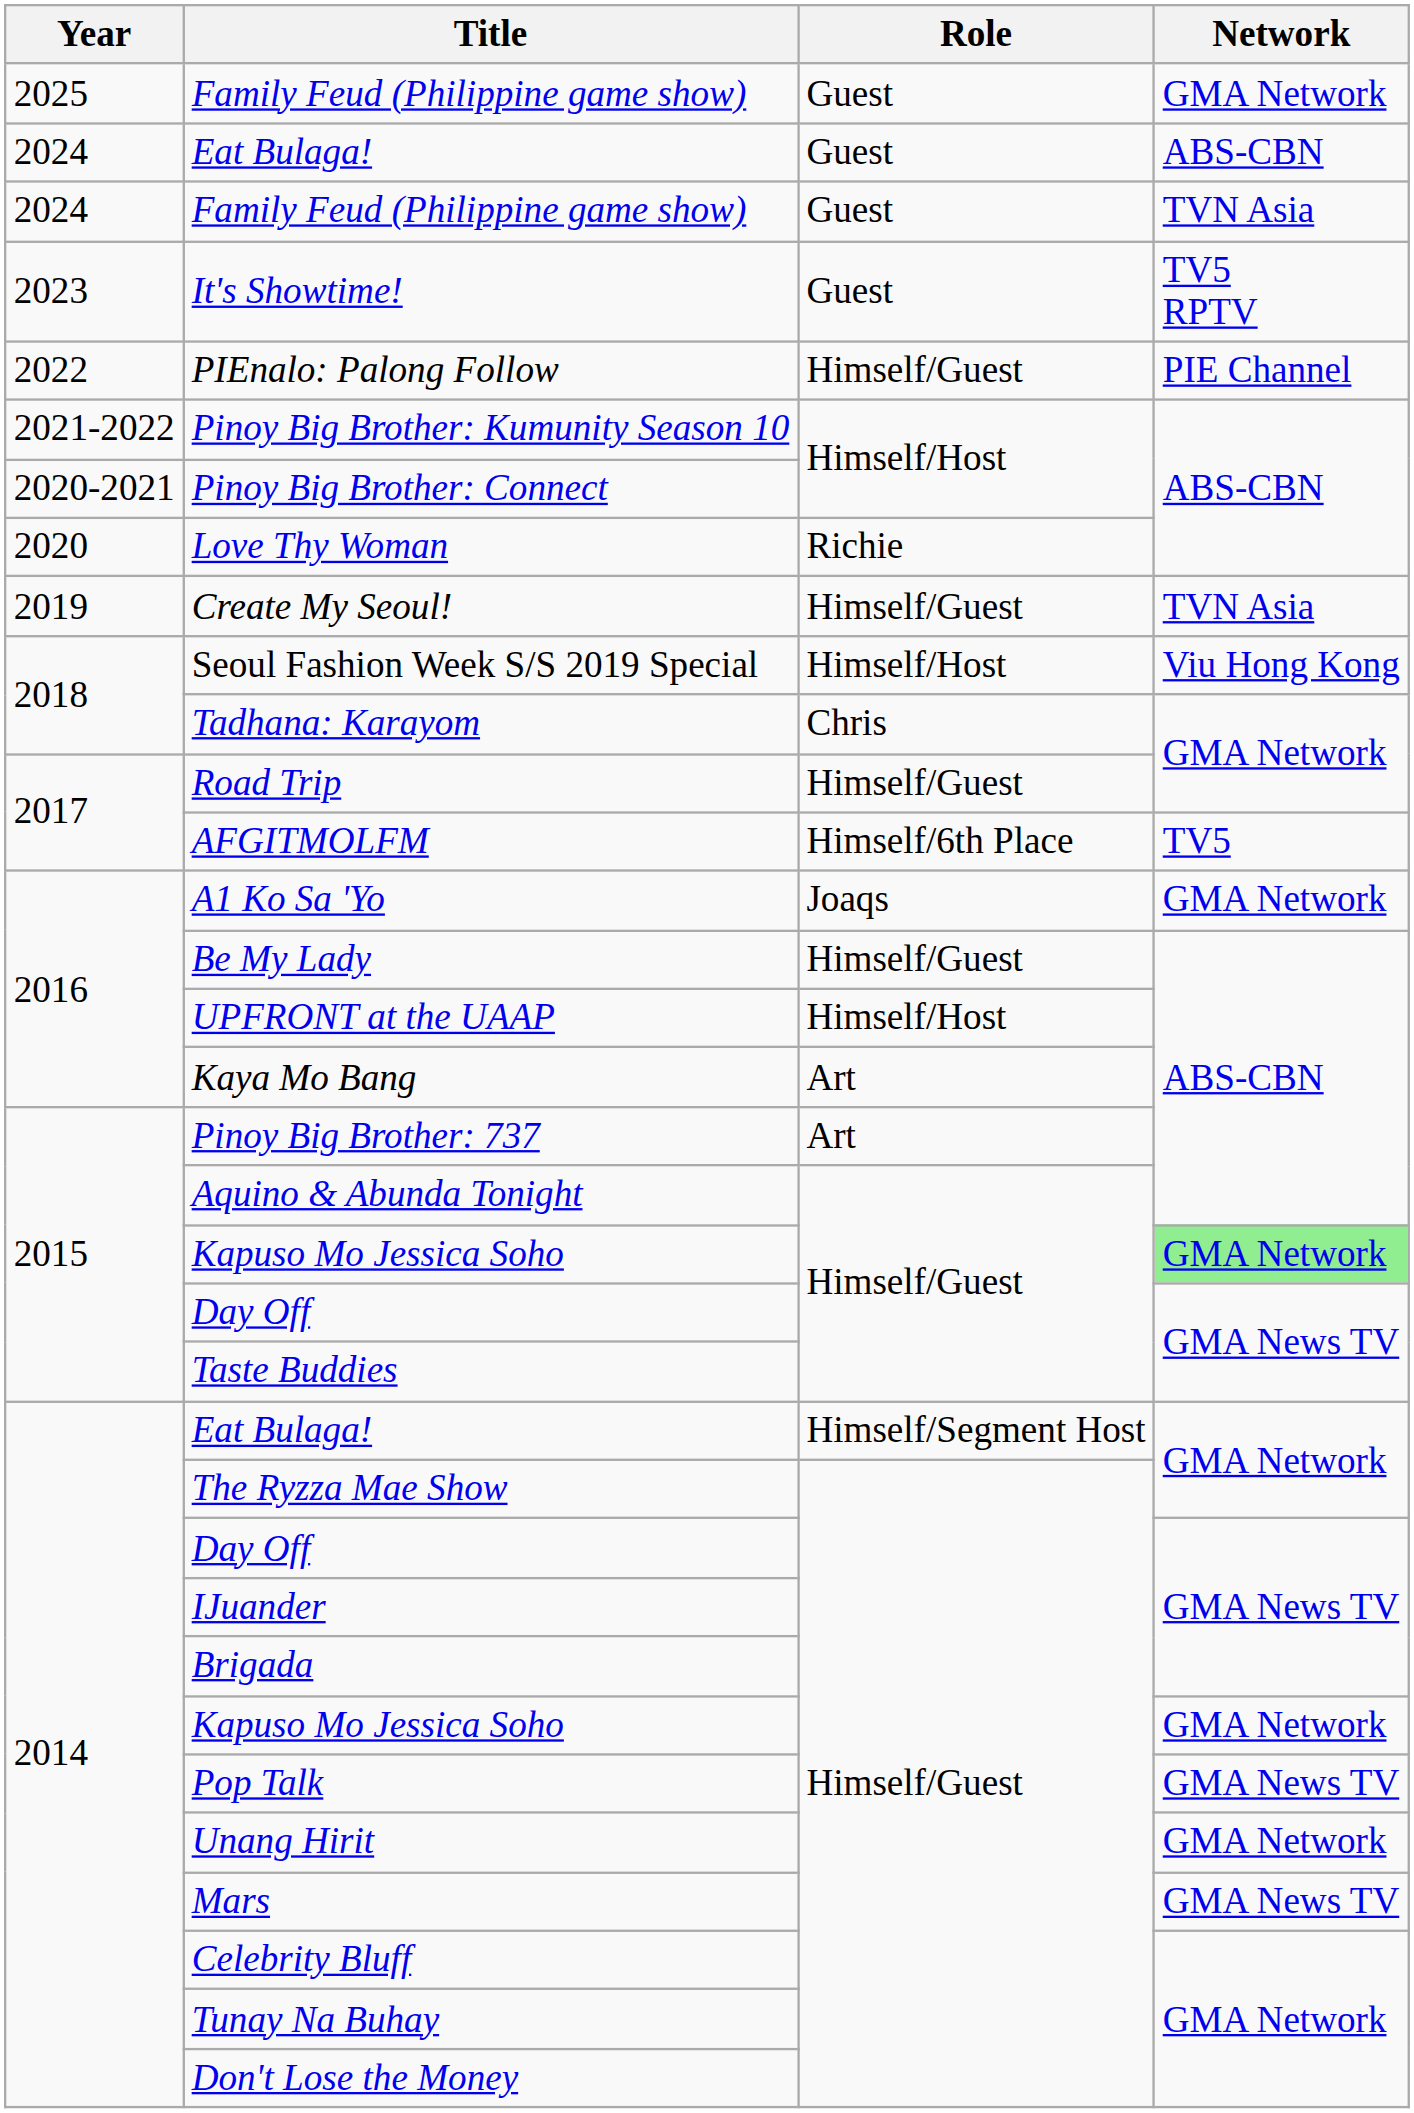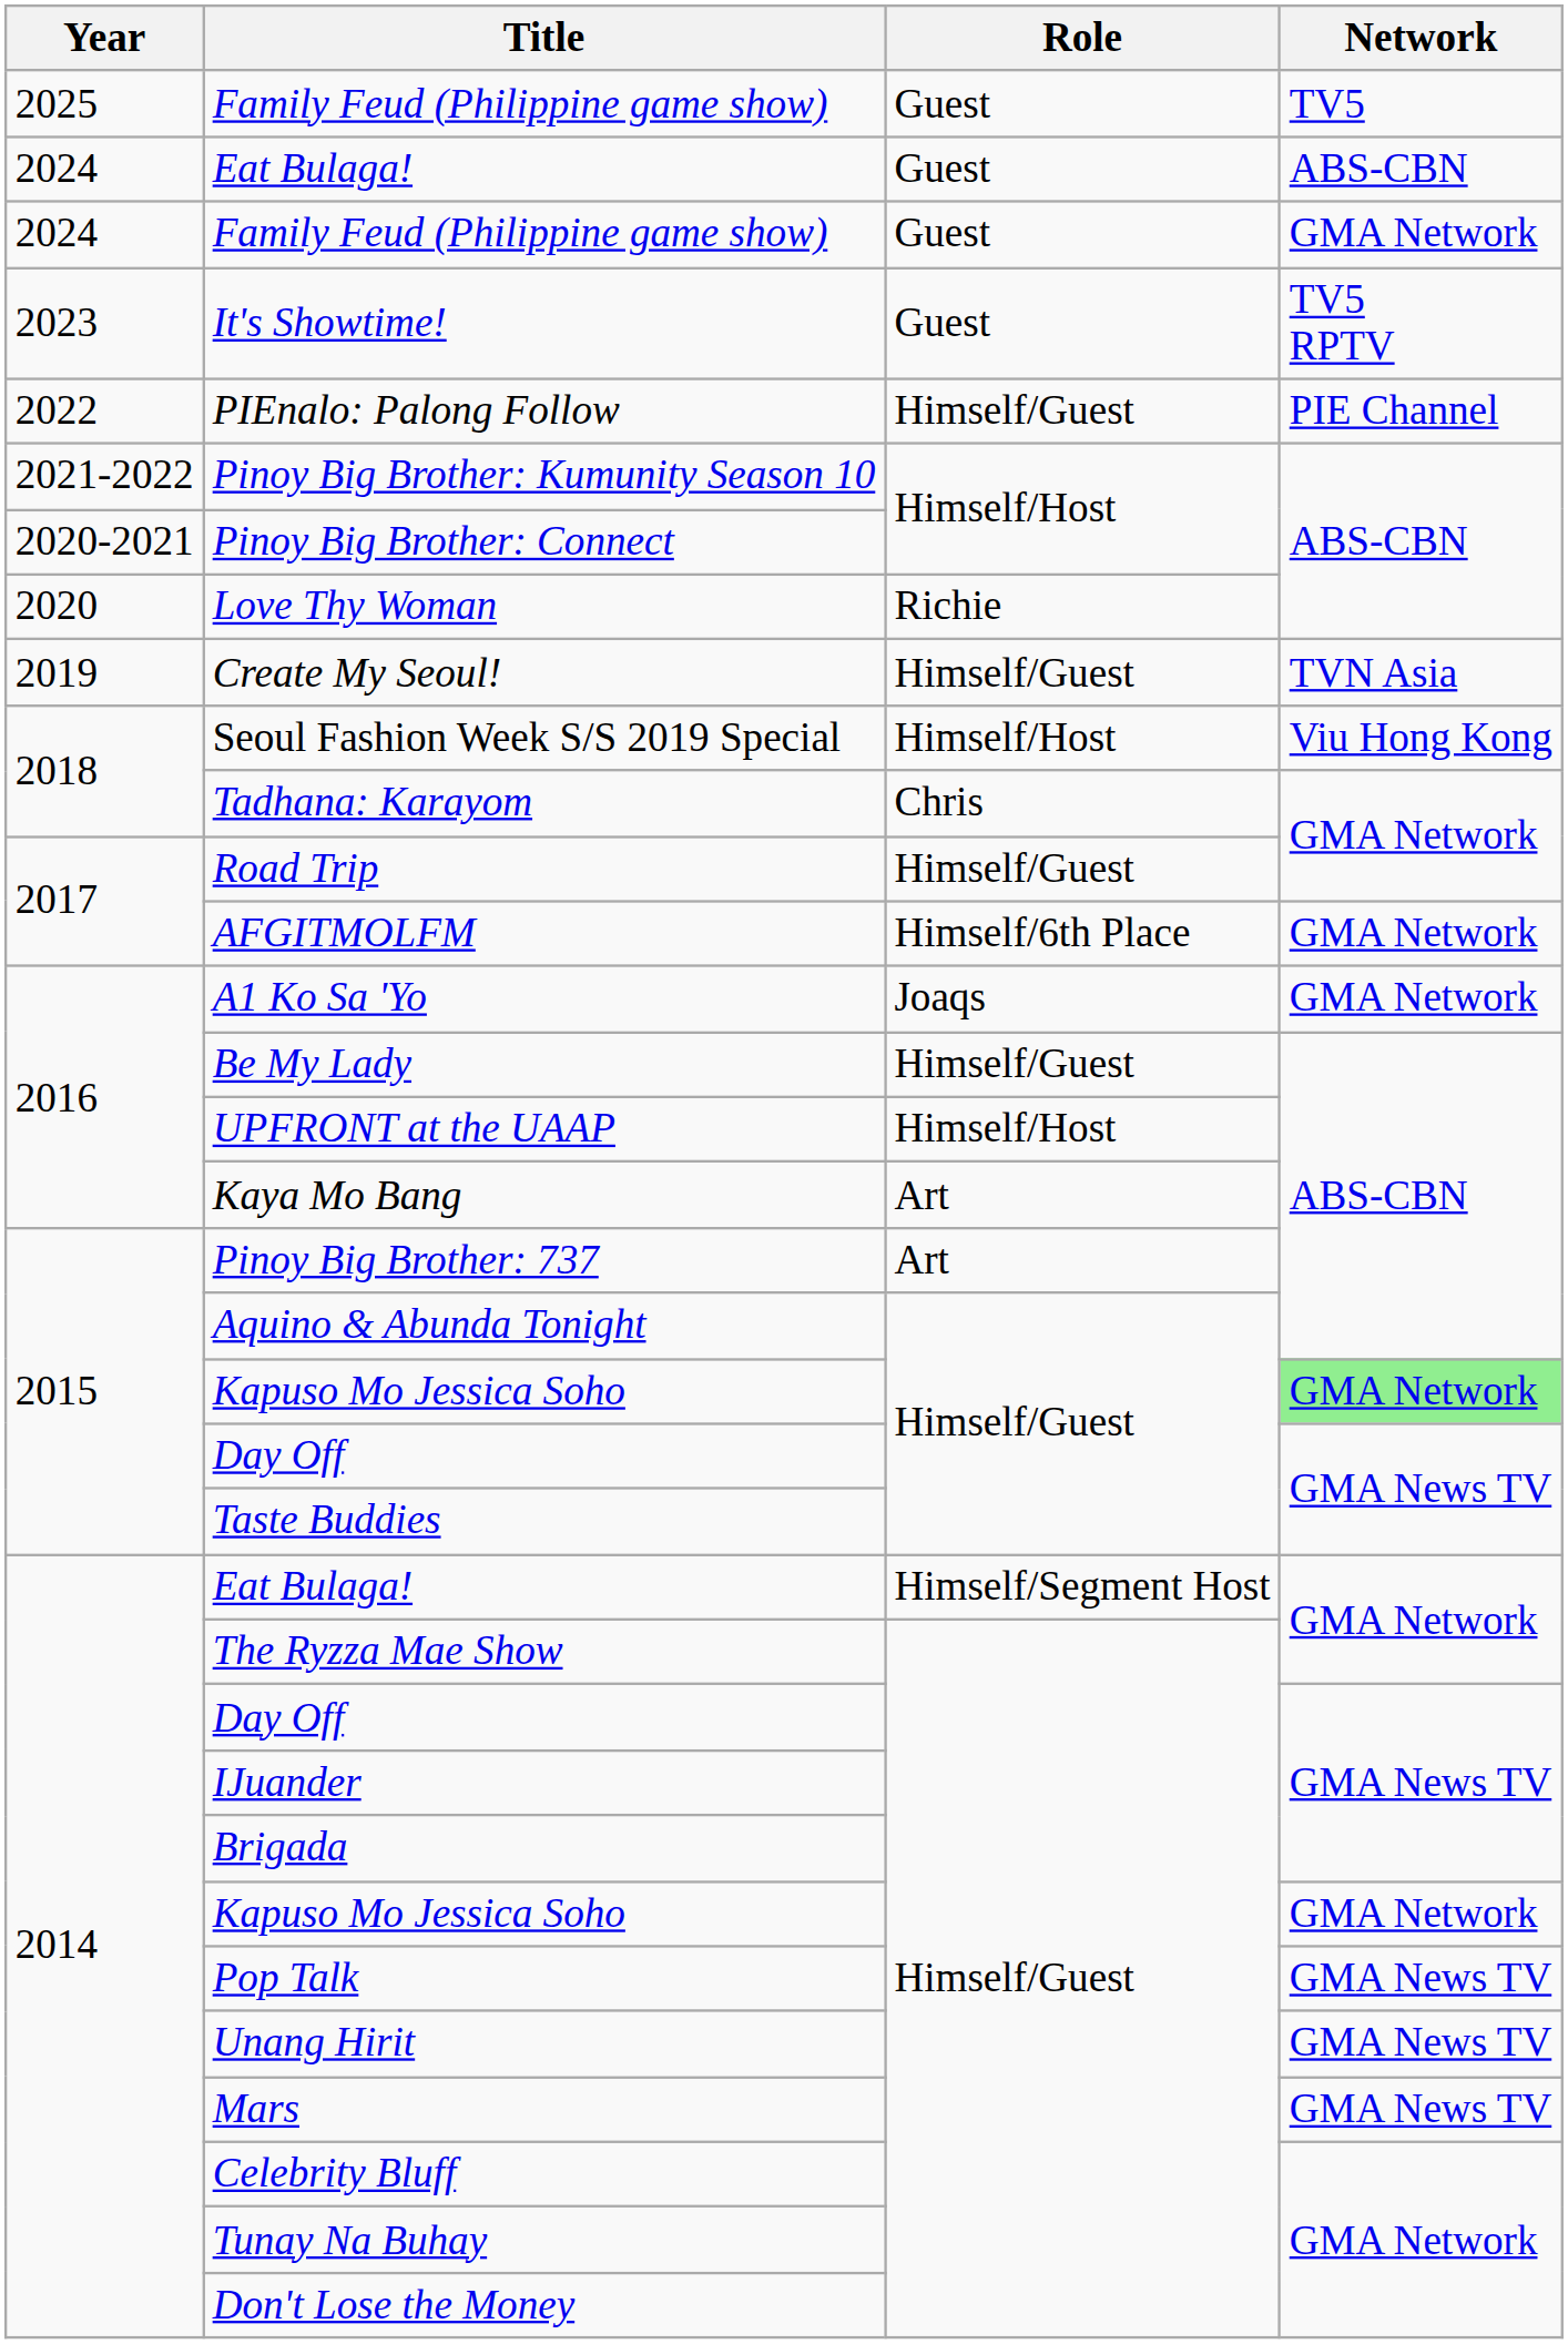2025 / Family Feud (Philippine game show) | Network: GMA Network -> TV5
2024 / Family Feud (Philippine game show) | Network: TVN Asia -> GMA Network
AFGITMOLFM | Network: TV5 -> GMA Network
Unang Hirit | Network: GMA Network -> GMA News TV
